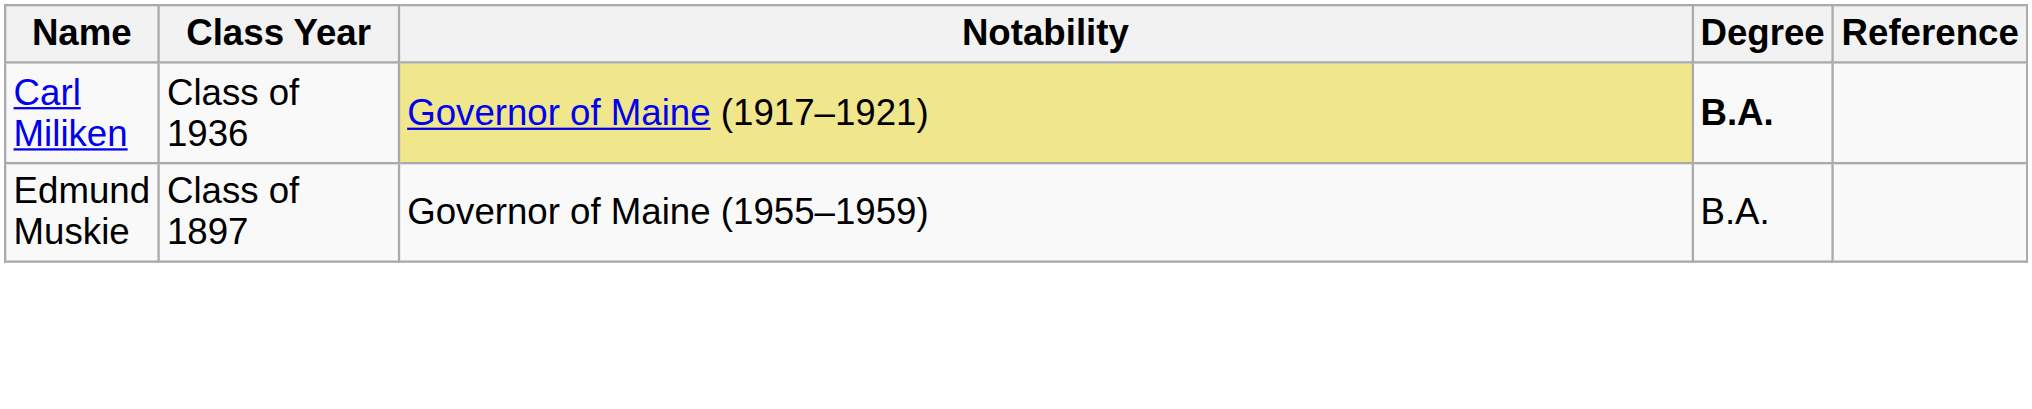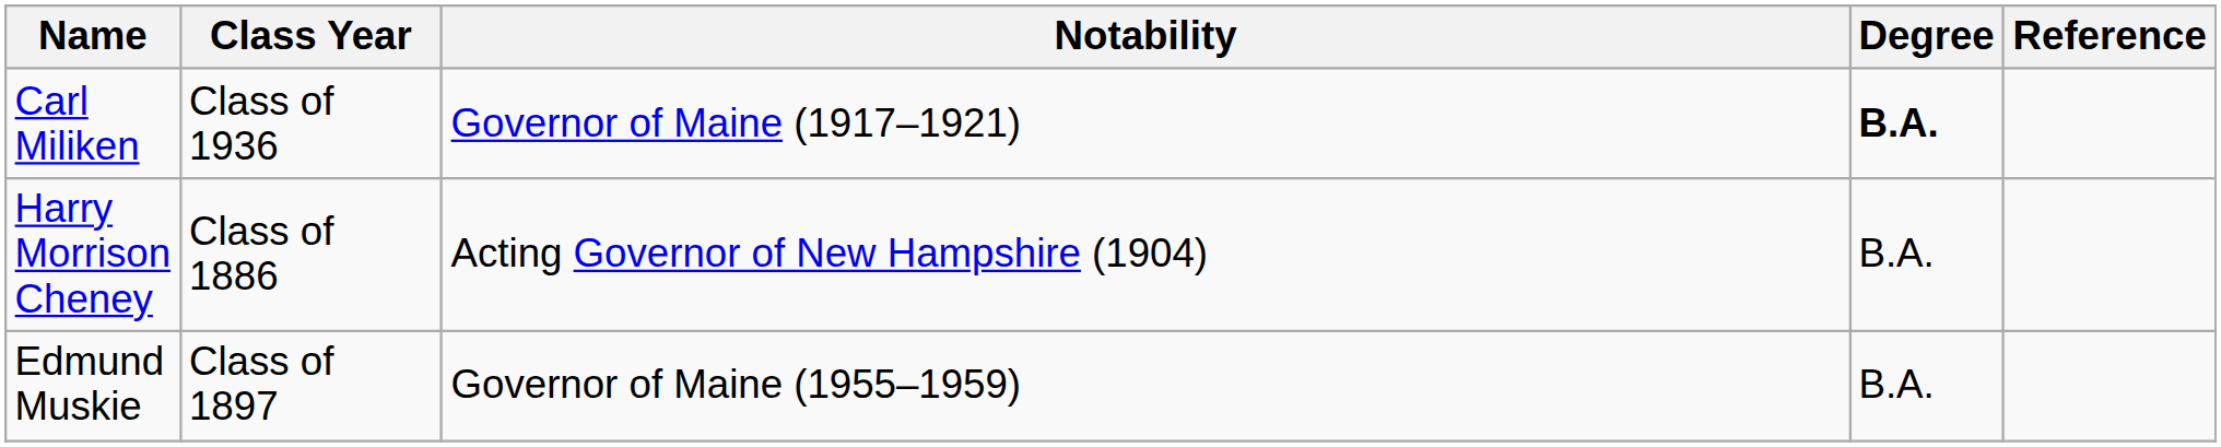Carl Miliken | Notability: khaki background -> no background
+ row: Harry Morrison Cheney | Class of 1886 | Acting Governor of New Hampshire (1904) | B.A.
